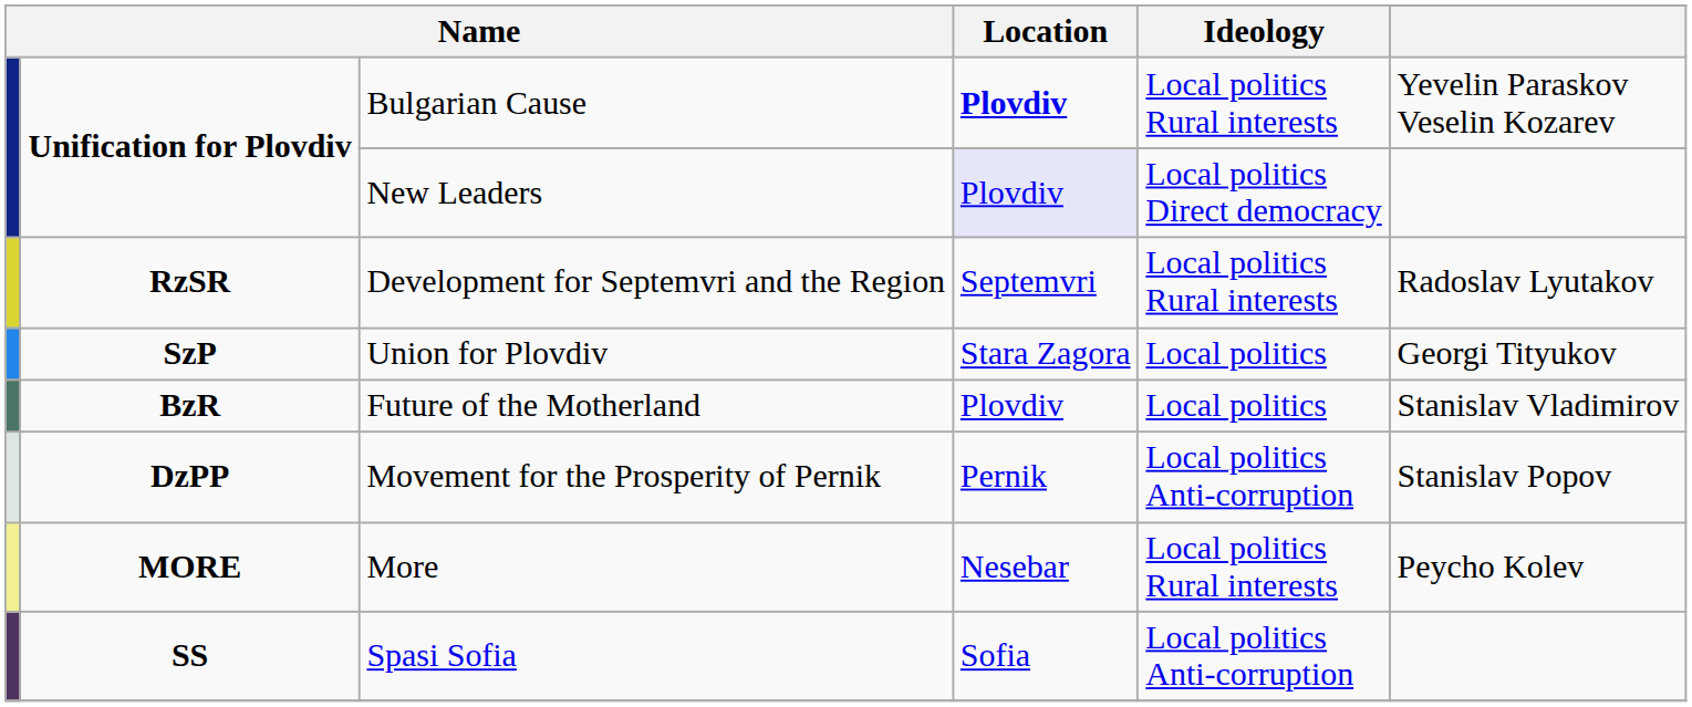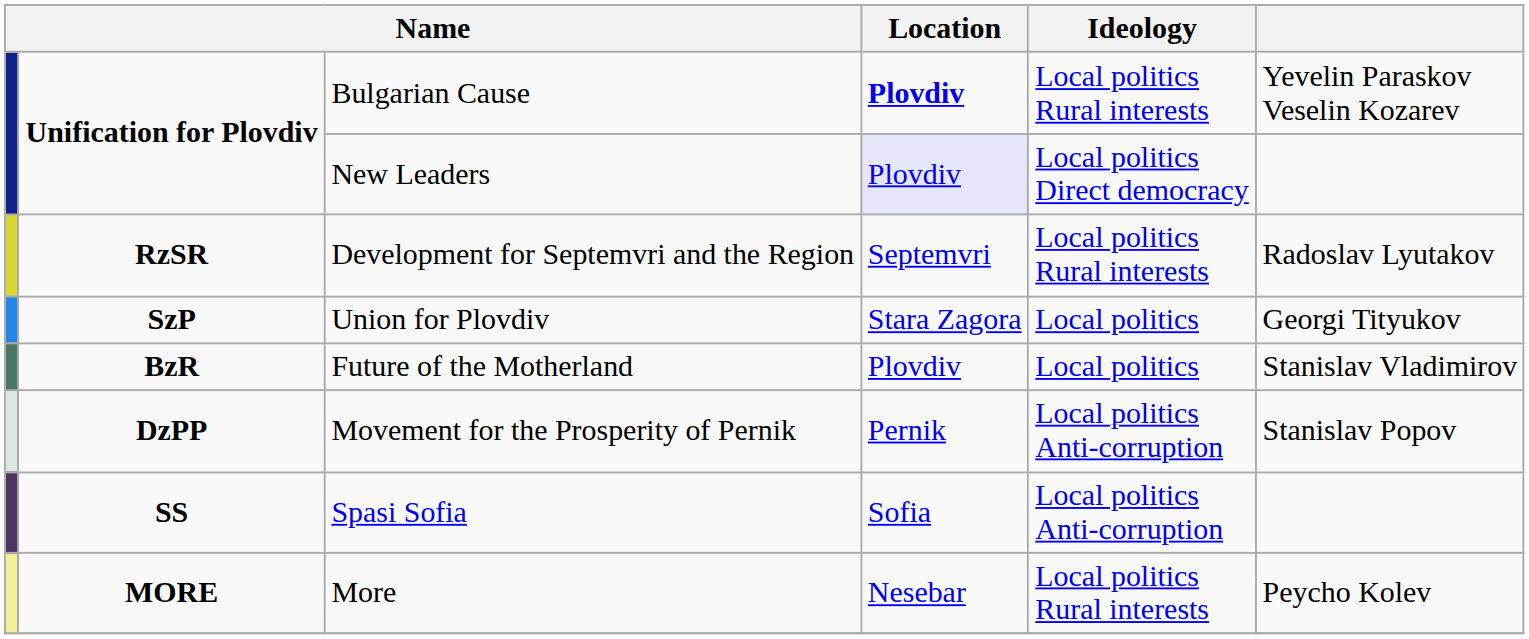rows swapped: Spasi Sofia <-> More
